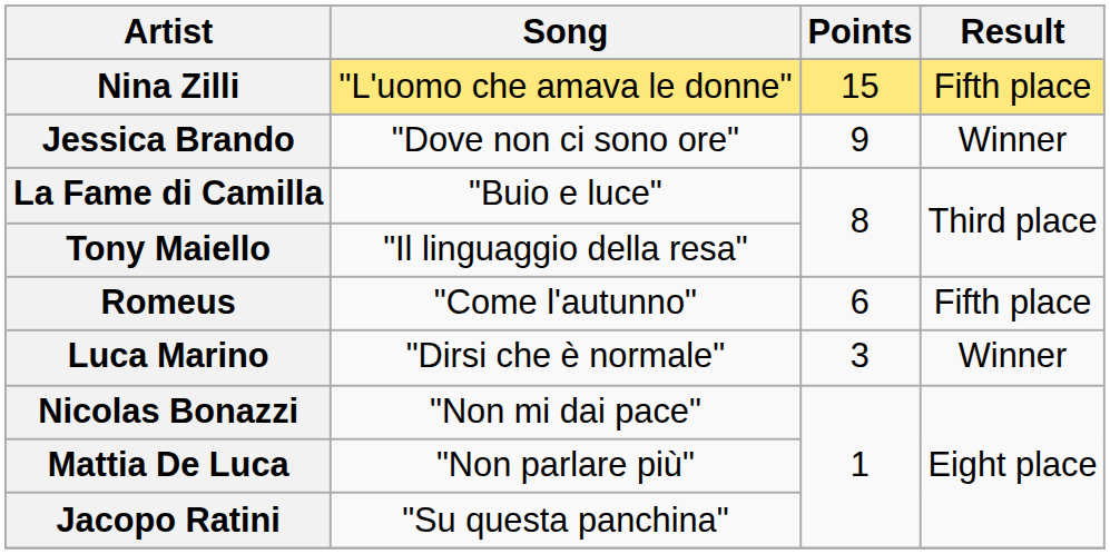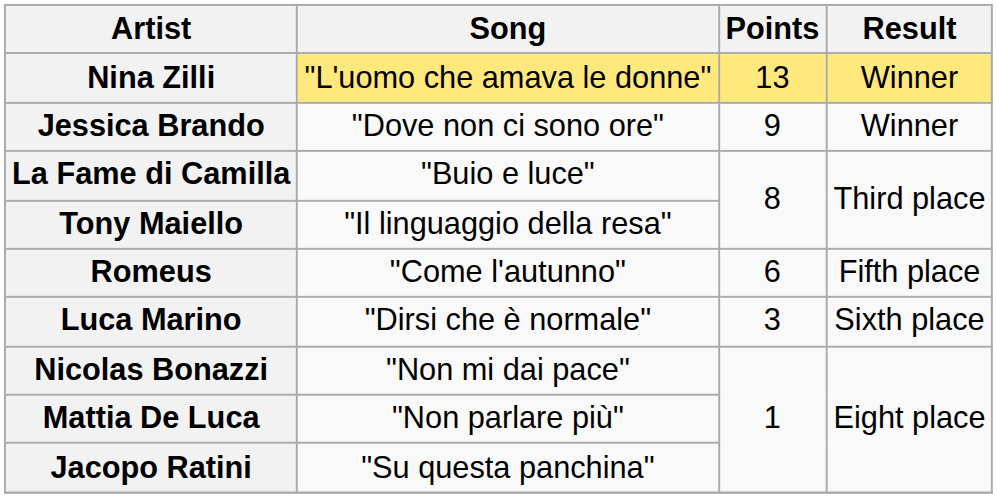Nina Zilli | Points: 15 -> 13
Nina Zilli | Result: Fifth place -> Winner
Luca Marino | Result: Winner -> Sixth place
